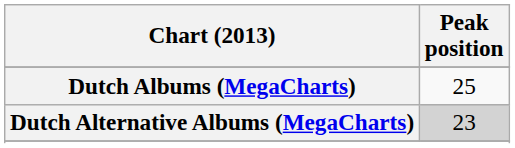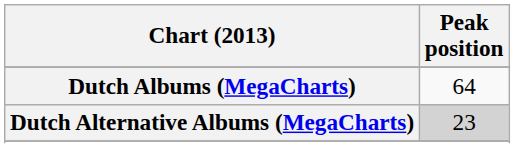Dutch Albums (MegaCharts) | Peak position: 25 -> 64
